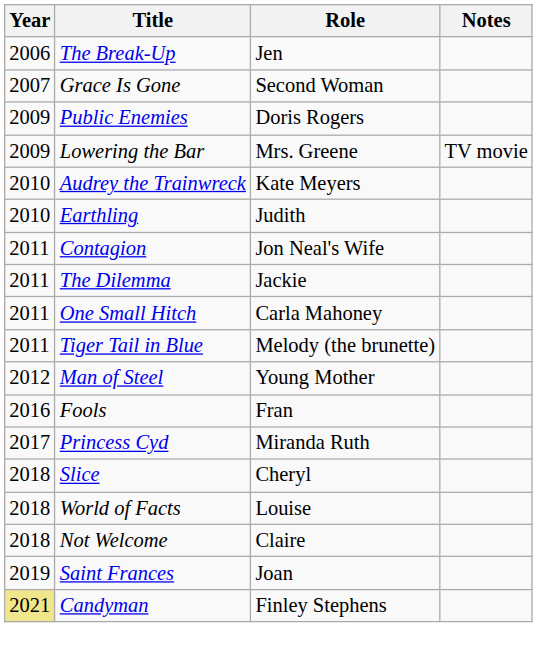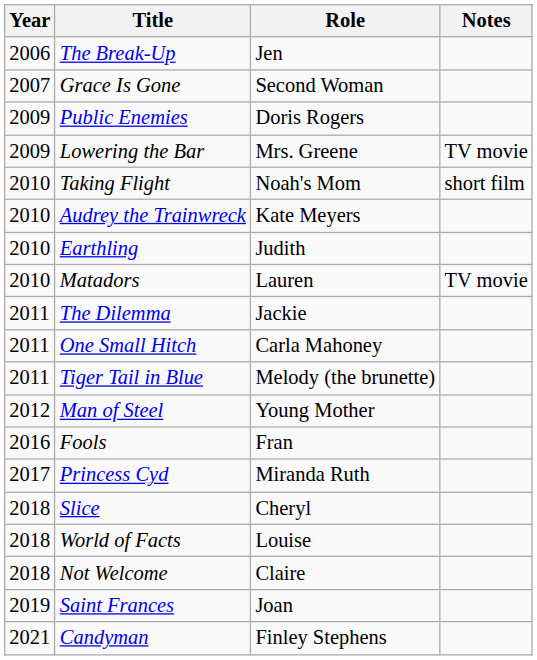+ row: 2010 | Taking Flight | Noah's Mom | short film
+ row: 2010 | Matadors | Lauren | TV movie
- row: 2011 | Contagion | Jon Neal's Wife
Candyman | Year: khaki background -> no background
